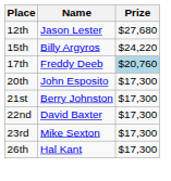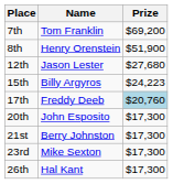+ row: 7th | Tom Franklin | $69,200
+ row: 8th | Henry Orenstein | $51,900
15th | Prize: $24,220 -> $24,223
- row: 22nd | David Baxter | $17,300
